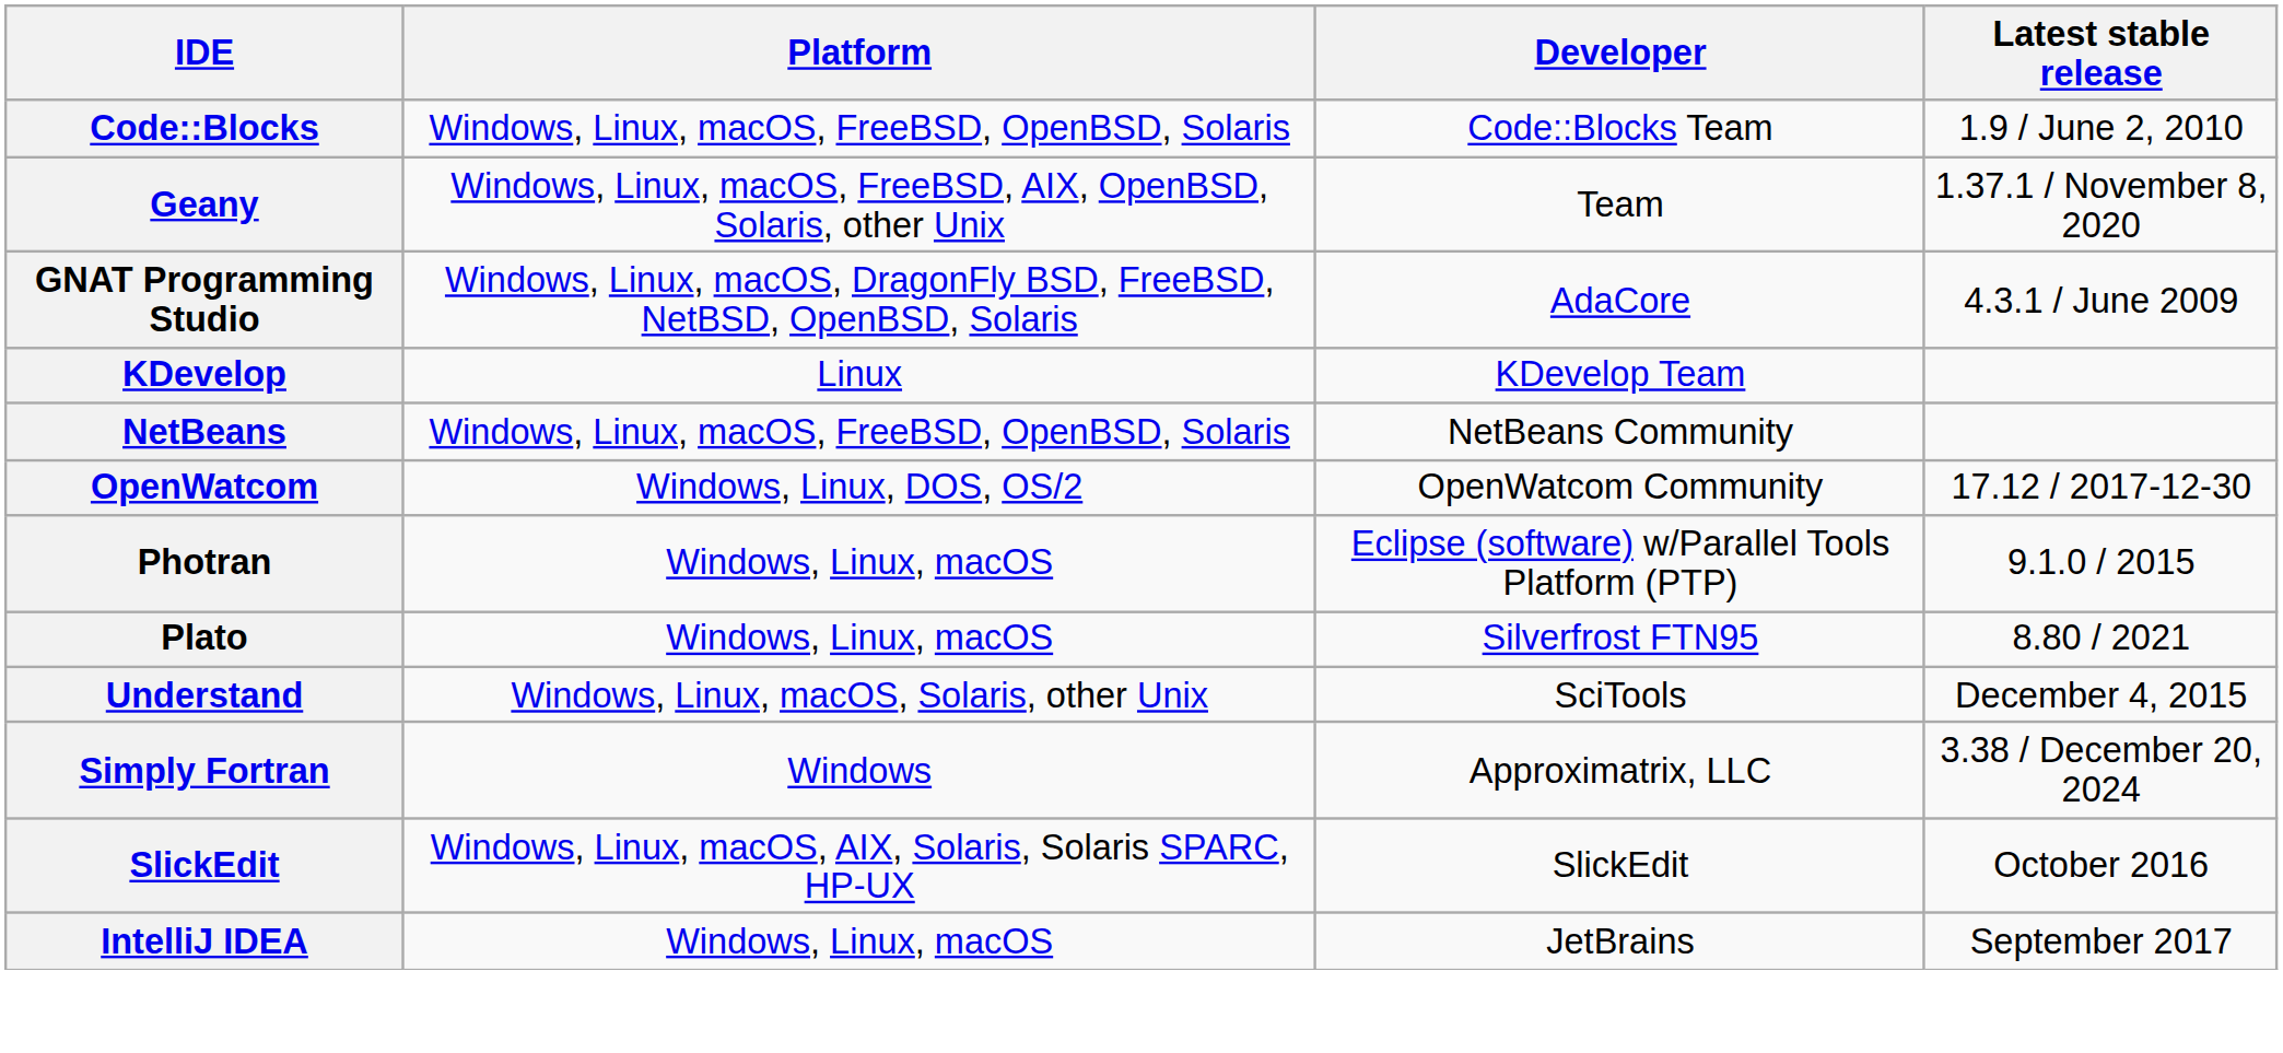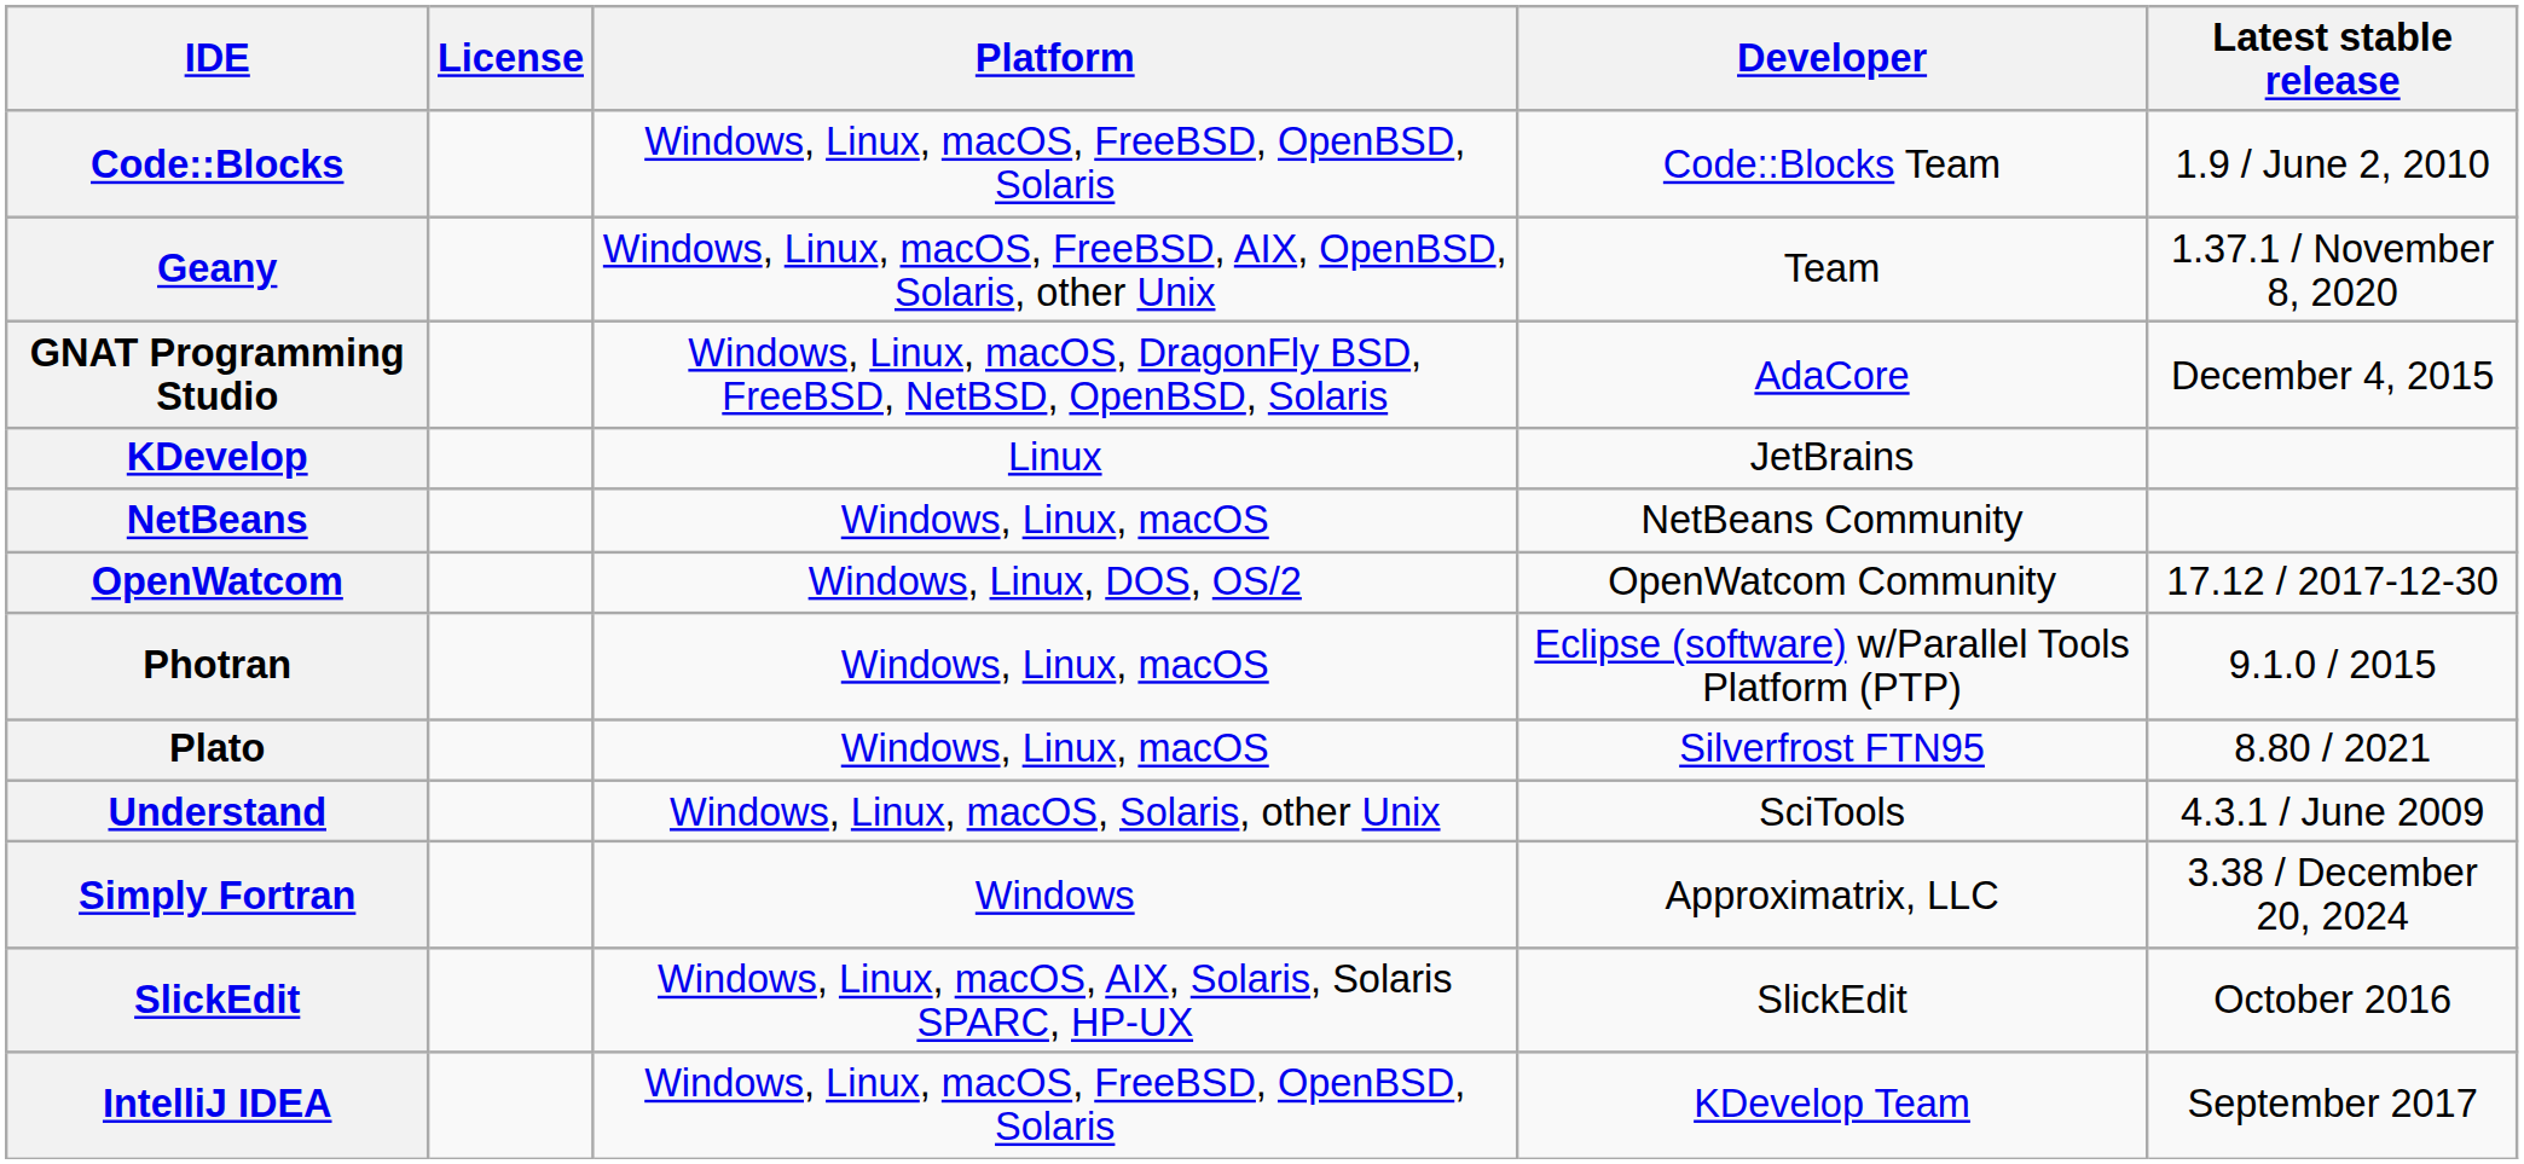+ column: License
GNAT Programming Studio | Latest stable release: 4.3.1 / June 2009 -> December 4, 2015
KDevelop | Developer: KDevelop Team -> JetBrains
NetBeans | Platform: Windows, Linux, macOS, FreeBSD, OpenBSD, Solaris -> Windows, Linux, macOS
Understand | Latest stable release: December 4, 2015 -> 4.3.1 / June 2009
IntelliJ IDEA | Platform: Windows, Linux, macOS -> Windows, Linux, macOS, FreeBSD, OpenBSD, Solaris
IntelliJ IDEA | Developer: JetBrains -> KDevelop Team
